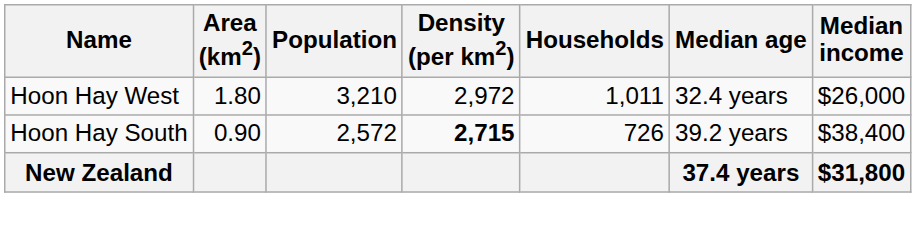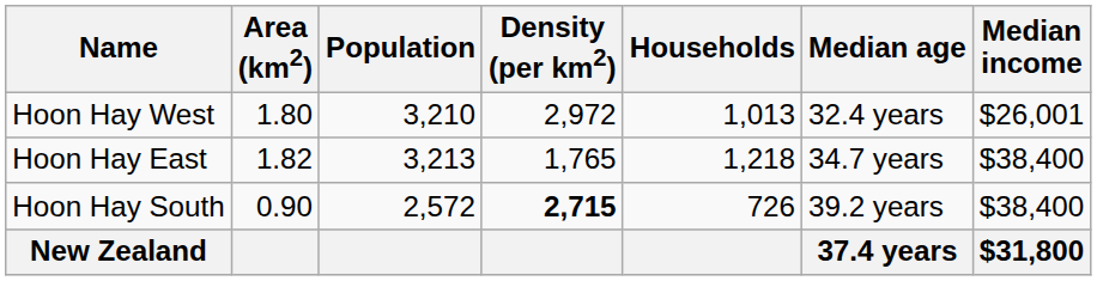Hoon Hay West | Households: 1,011 -> 1,013
Hoon Hay West | Median income: $26,000 -> $26,001
+ row: Hoon Hay East | 1.82 | 3,213 | 1,765 | 1,218 | 34.7 years | $38,400
